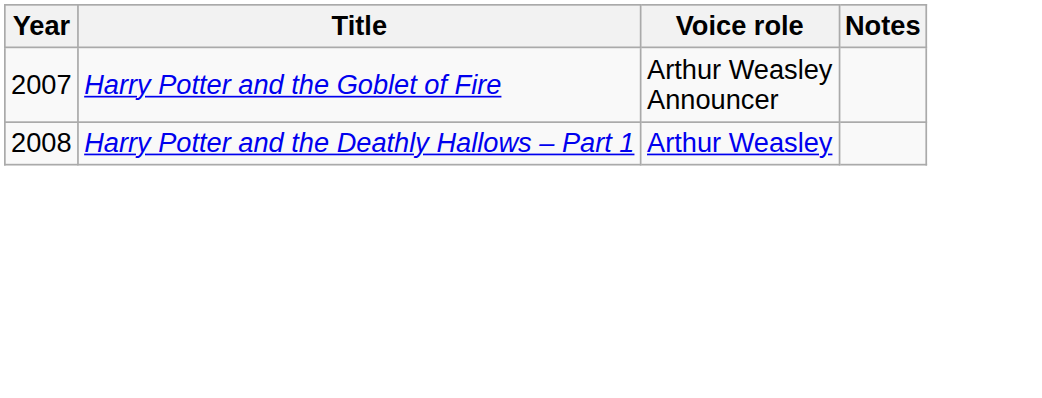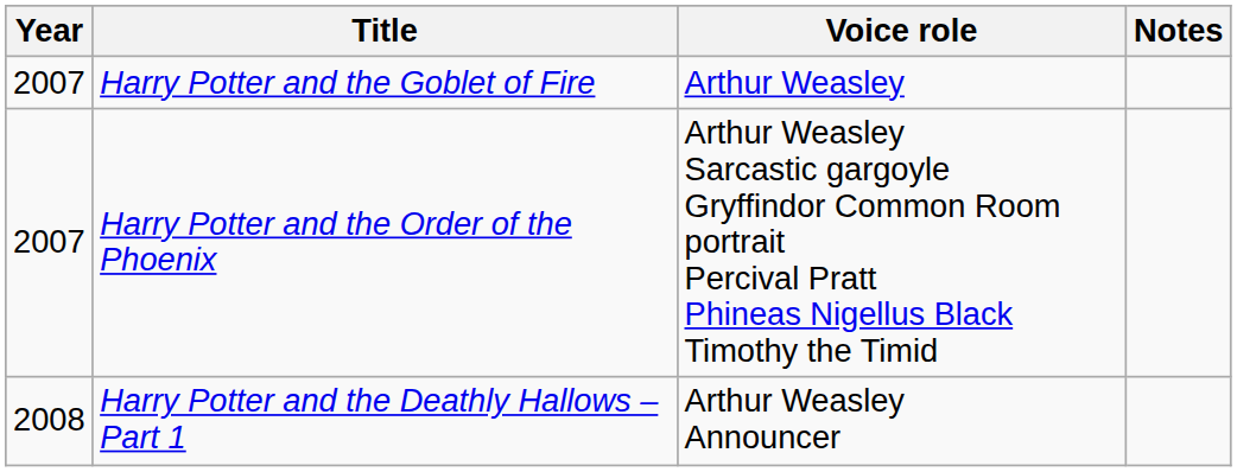Harry Potter and the Goblet of Fire | Voice role: Arthur Weasley Announcer -> Arthur Weasley
+ row: 2007 | Harry Potter and the Order of the Phoenix | Arthur Weasley Sarcastic gargoyle Gryffindor Common Room portrait Percival Pratt Phineas Nigellus Black Timothy the Timid
Harry Potter and the Deathly Hallows – Part 1 | Voice role: Arthur Weasley -> Arthur Weasley Announcer
